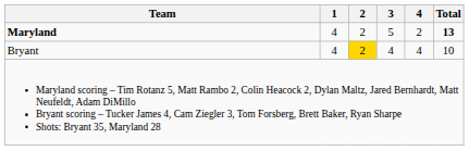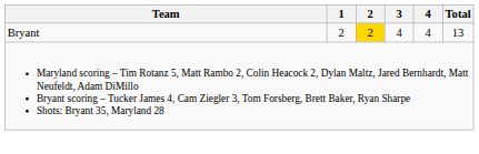- row: Maryland | 4 | 2 | 5 | 2 | 13
Bryant | 1: 4 -> 2
Bryant | Total: 10 -> 13
